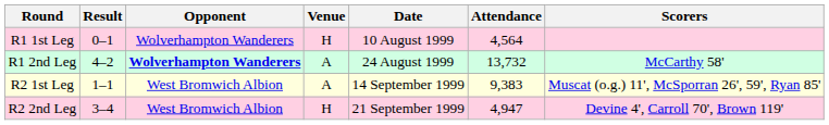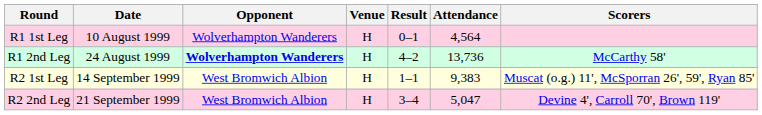columns swapped: Date <-> Result
R1 2nd Leg | Venue: A -> H
R1 2nd Leg | Attendance: 13,732 -> 13,736
R2 1st Leg | Venue: A -> H
R2 2nd Leg | Attendance: 4,947 -> 5,047
